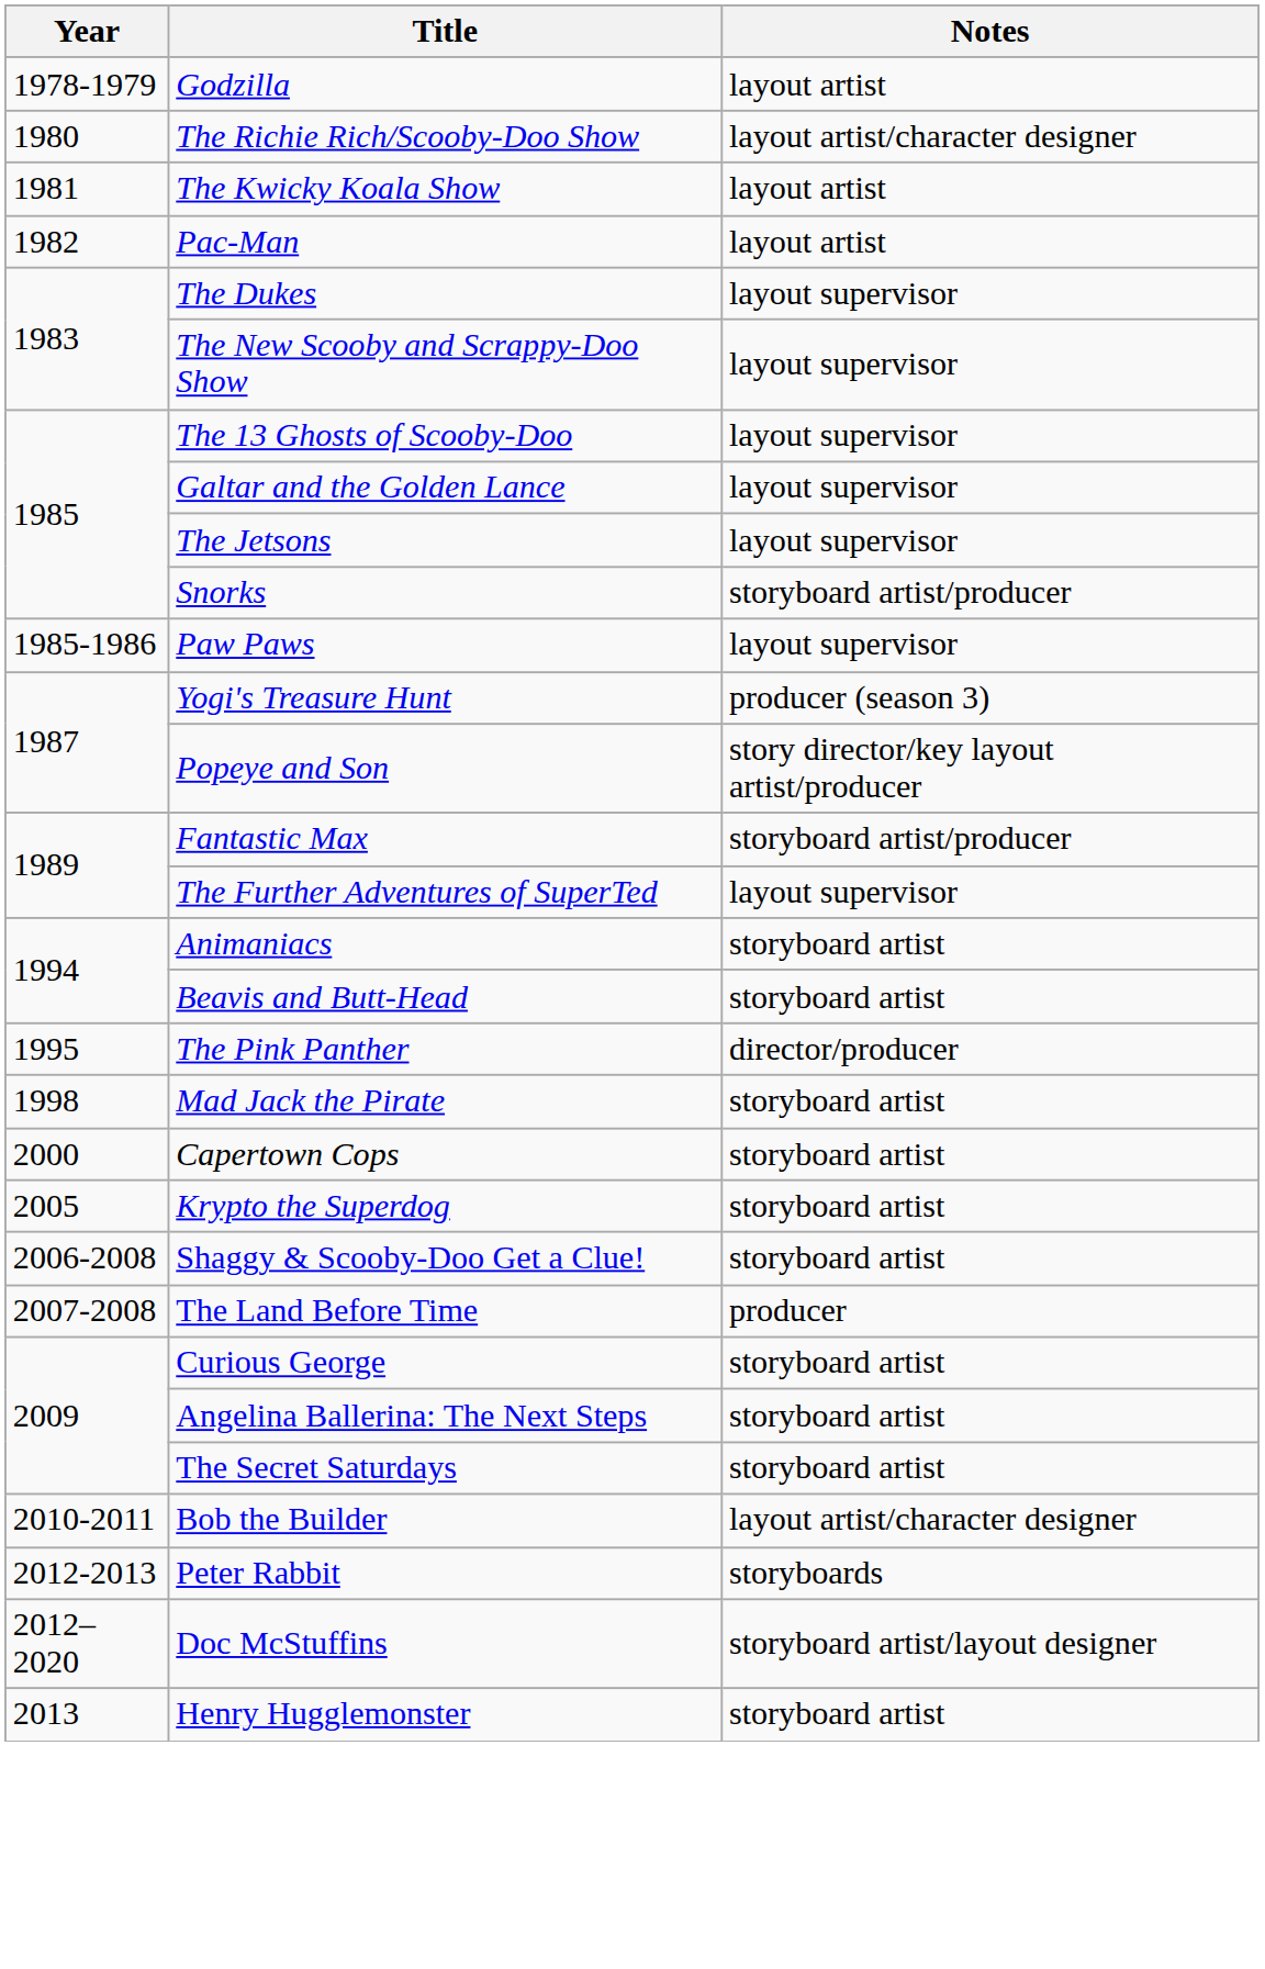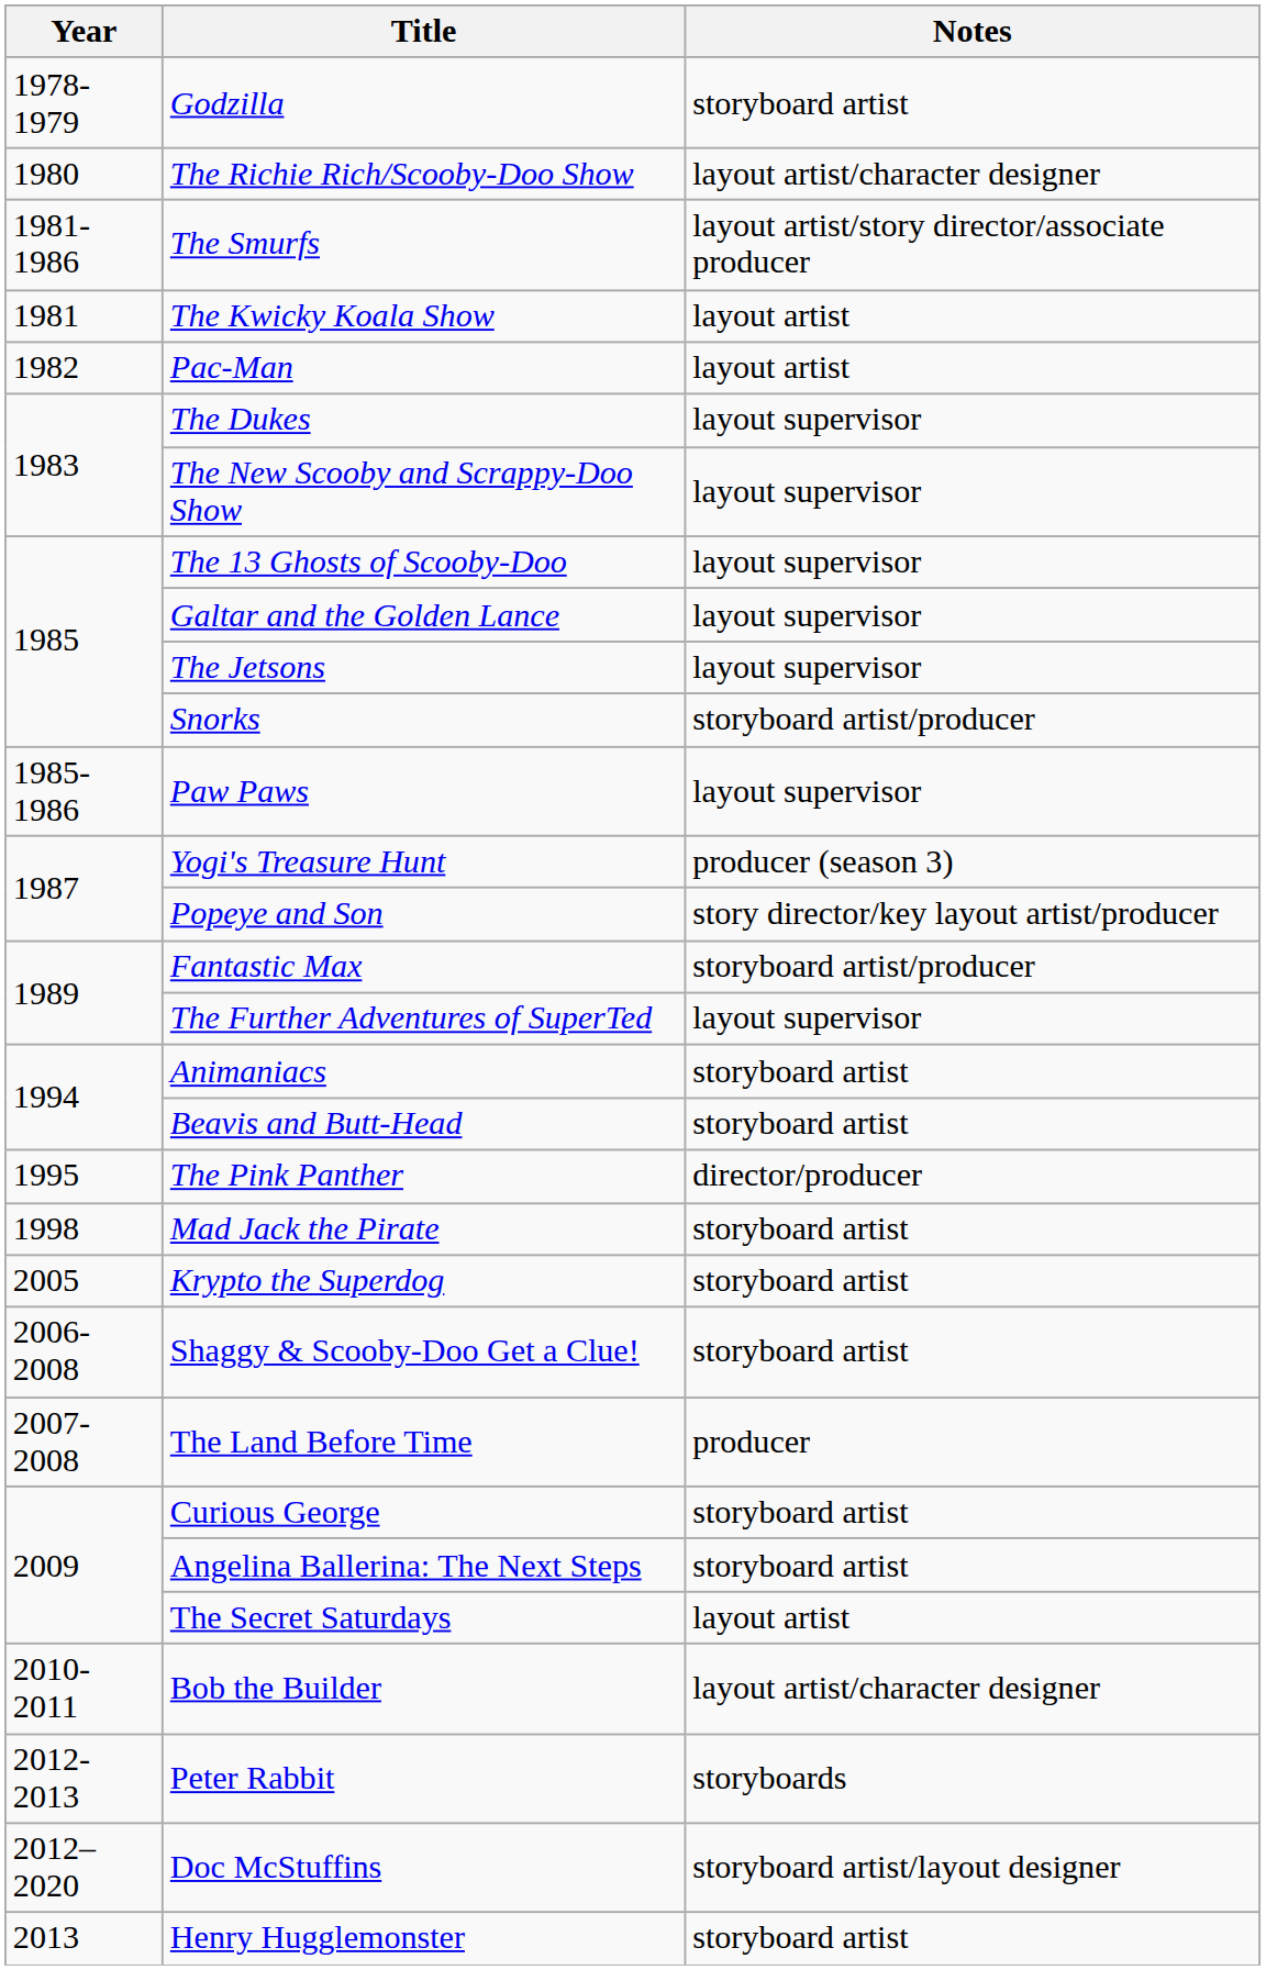Godzilla | Notes: layout artist -> storyboard artist
+ row: 1981-1986 | The Smurfs | layout artist/story director/associate producer
- row: 2000 | Capertown Cops | storyboard artist
The Secret Saturdays | Notes: storyboard artist -> layout artist
